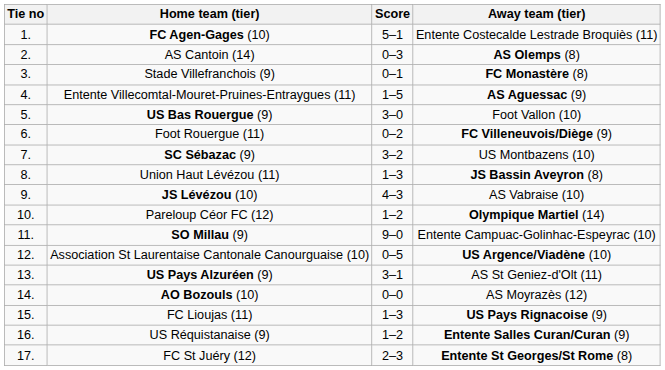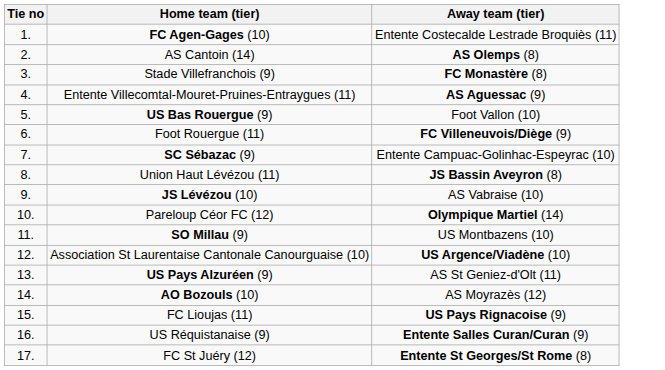- column: Score | 5–1 | 0–3 | 0–1 | 1–5 | 3–0 | 0–2 | 3–2 | 1–3 | 4–3 | 1–2 | 9–0 | 0–5 | 3–1 | 0–0 | 1–3 | 1–2 | 2–3
SC Sébazac (9) | Away team (tier): US Montbazens (10) -> Entente Campuac-Golinhac-Espeyrac (10)
SO Millau (9) | Away team (tier): Entente Campuac-Golinhac-Espeyrac (10) -> US Montbazens (10)
